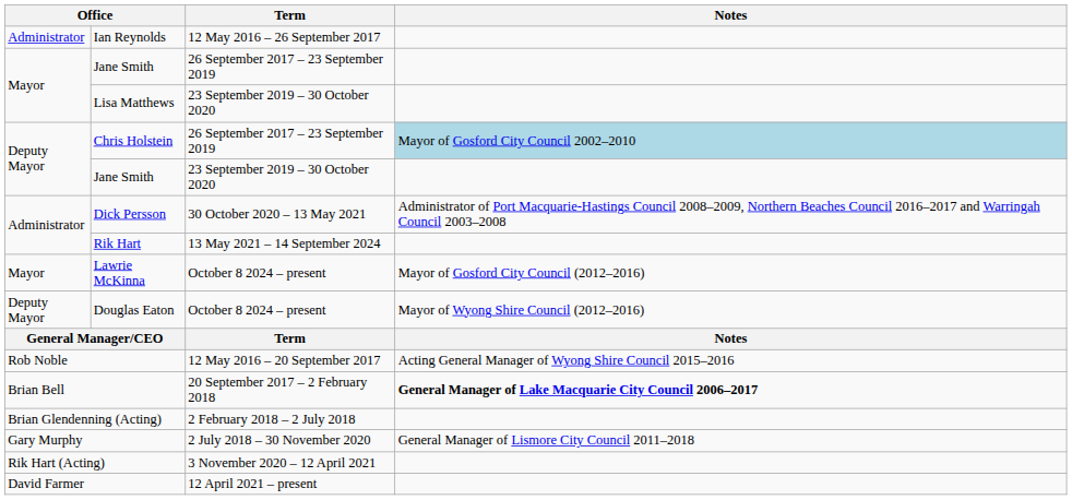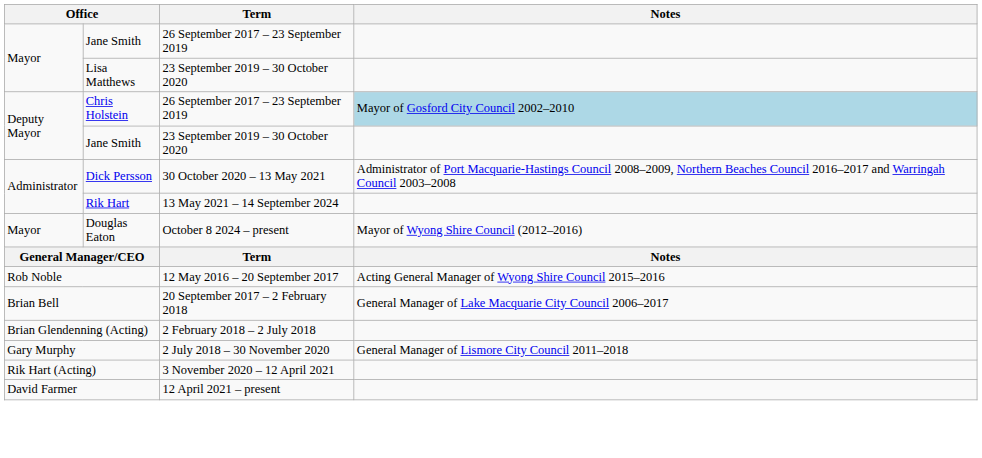- row: Administrator | Ian Reynolds | 12 May 2016 – 26 September 2017
- row: Mayor | Lawrie McKinna | October 8 2024 – present | Mayor of Gosford City Council (2012–2016)
Douglas Eaton | column 1: Deputy Mayor -> Mayor
Brian Bell | Notes: bold -> normal
